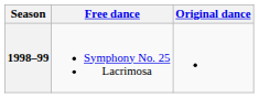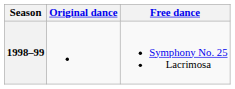columns swapped: Original dance <-> Free dance
